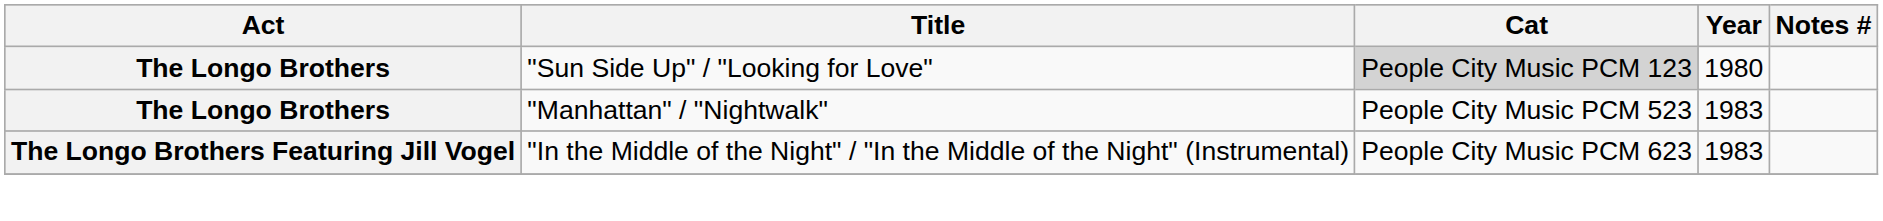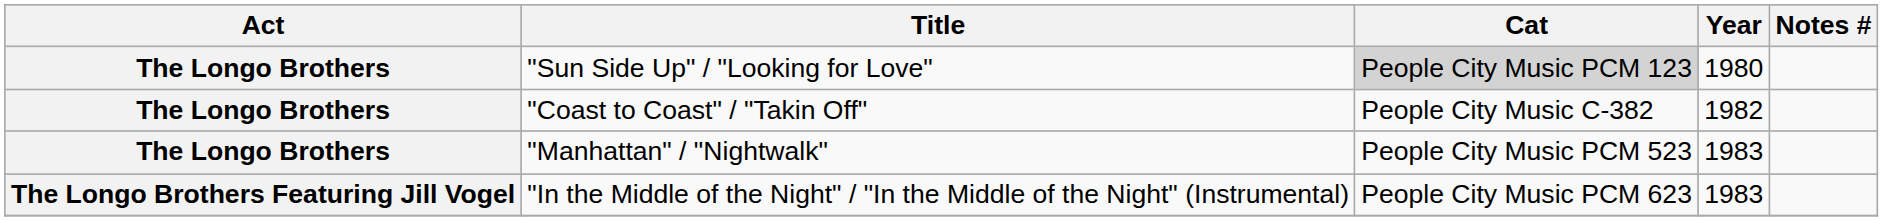+ row: The Longo Brothers | "Coast to Coast" / "Takin Off" | People City Music C-382 | 1982
